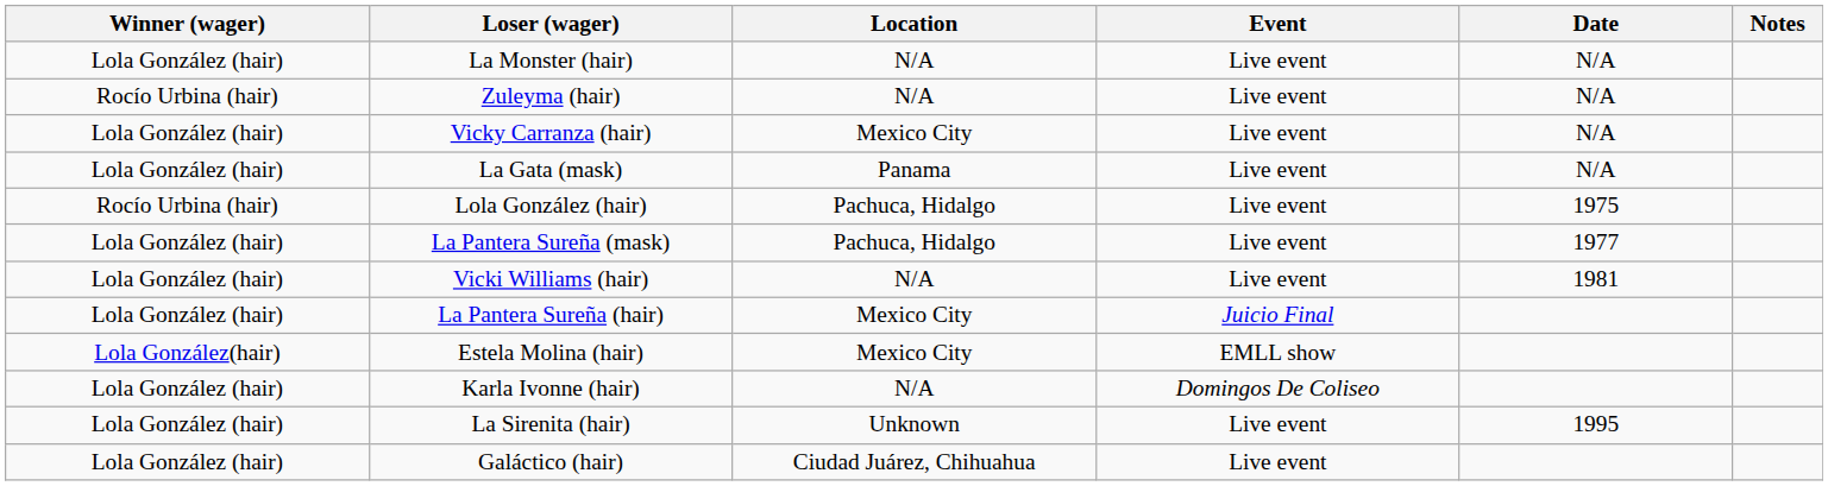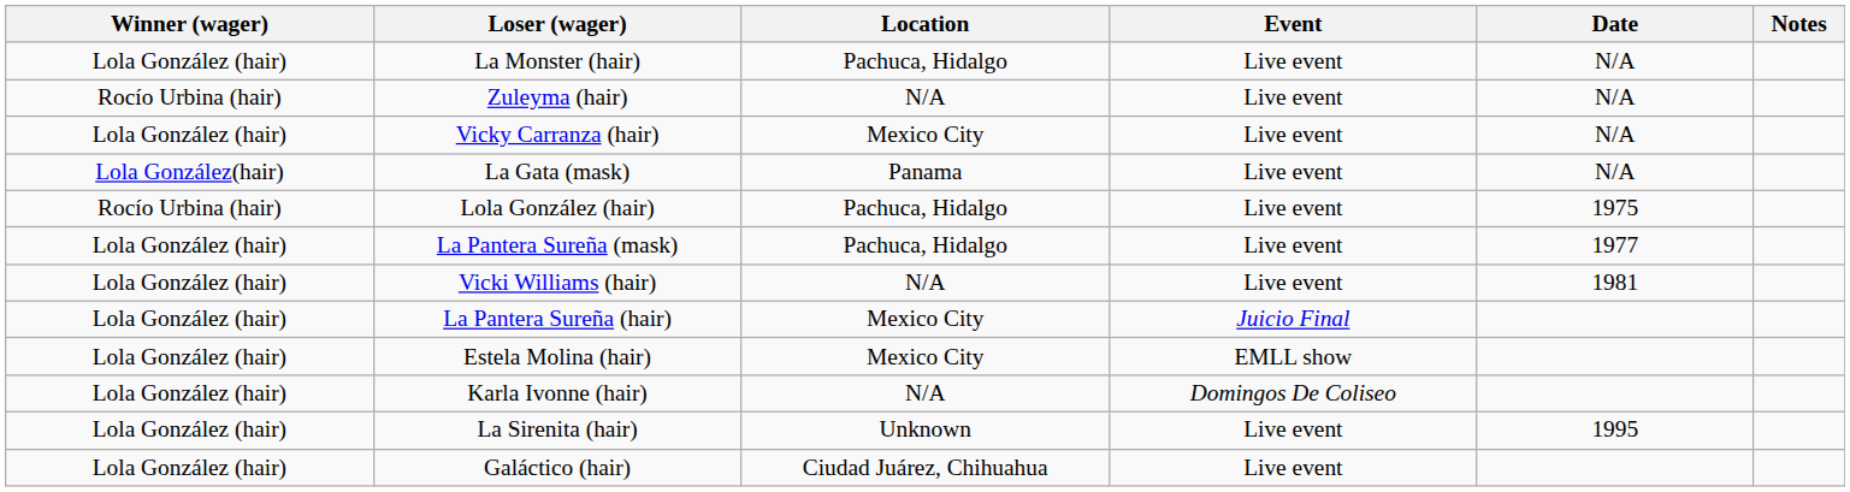La Monster (hair) | Location: N/A -> Pachuca, Hidalgo
La Gata (mask) | Winner (wager): Lola González (hair) -> Lola González(hair)
Estela Molina (hair) | Winner (wager): Lola González(hair) -> Lola González (hair)
